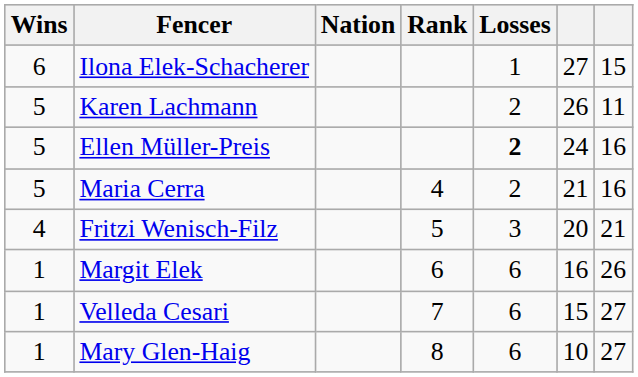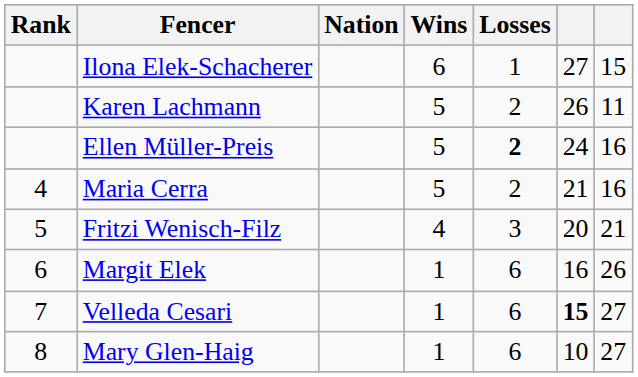columns swapped: Rank <-> Wins
Velleda Cesari | column 6: normal -> bold
